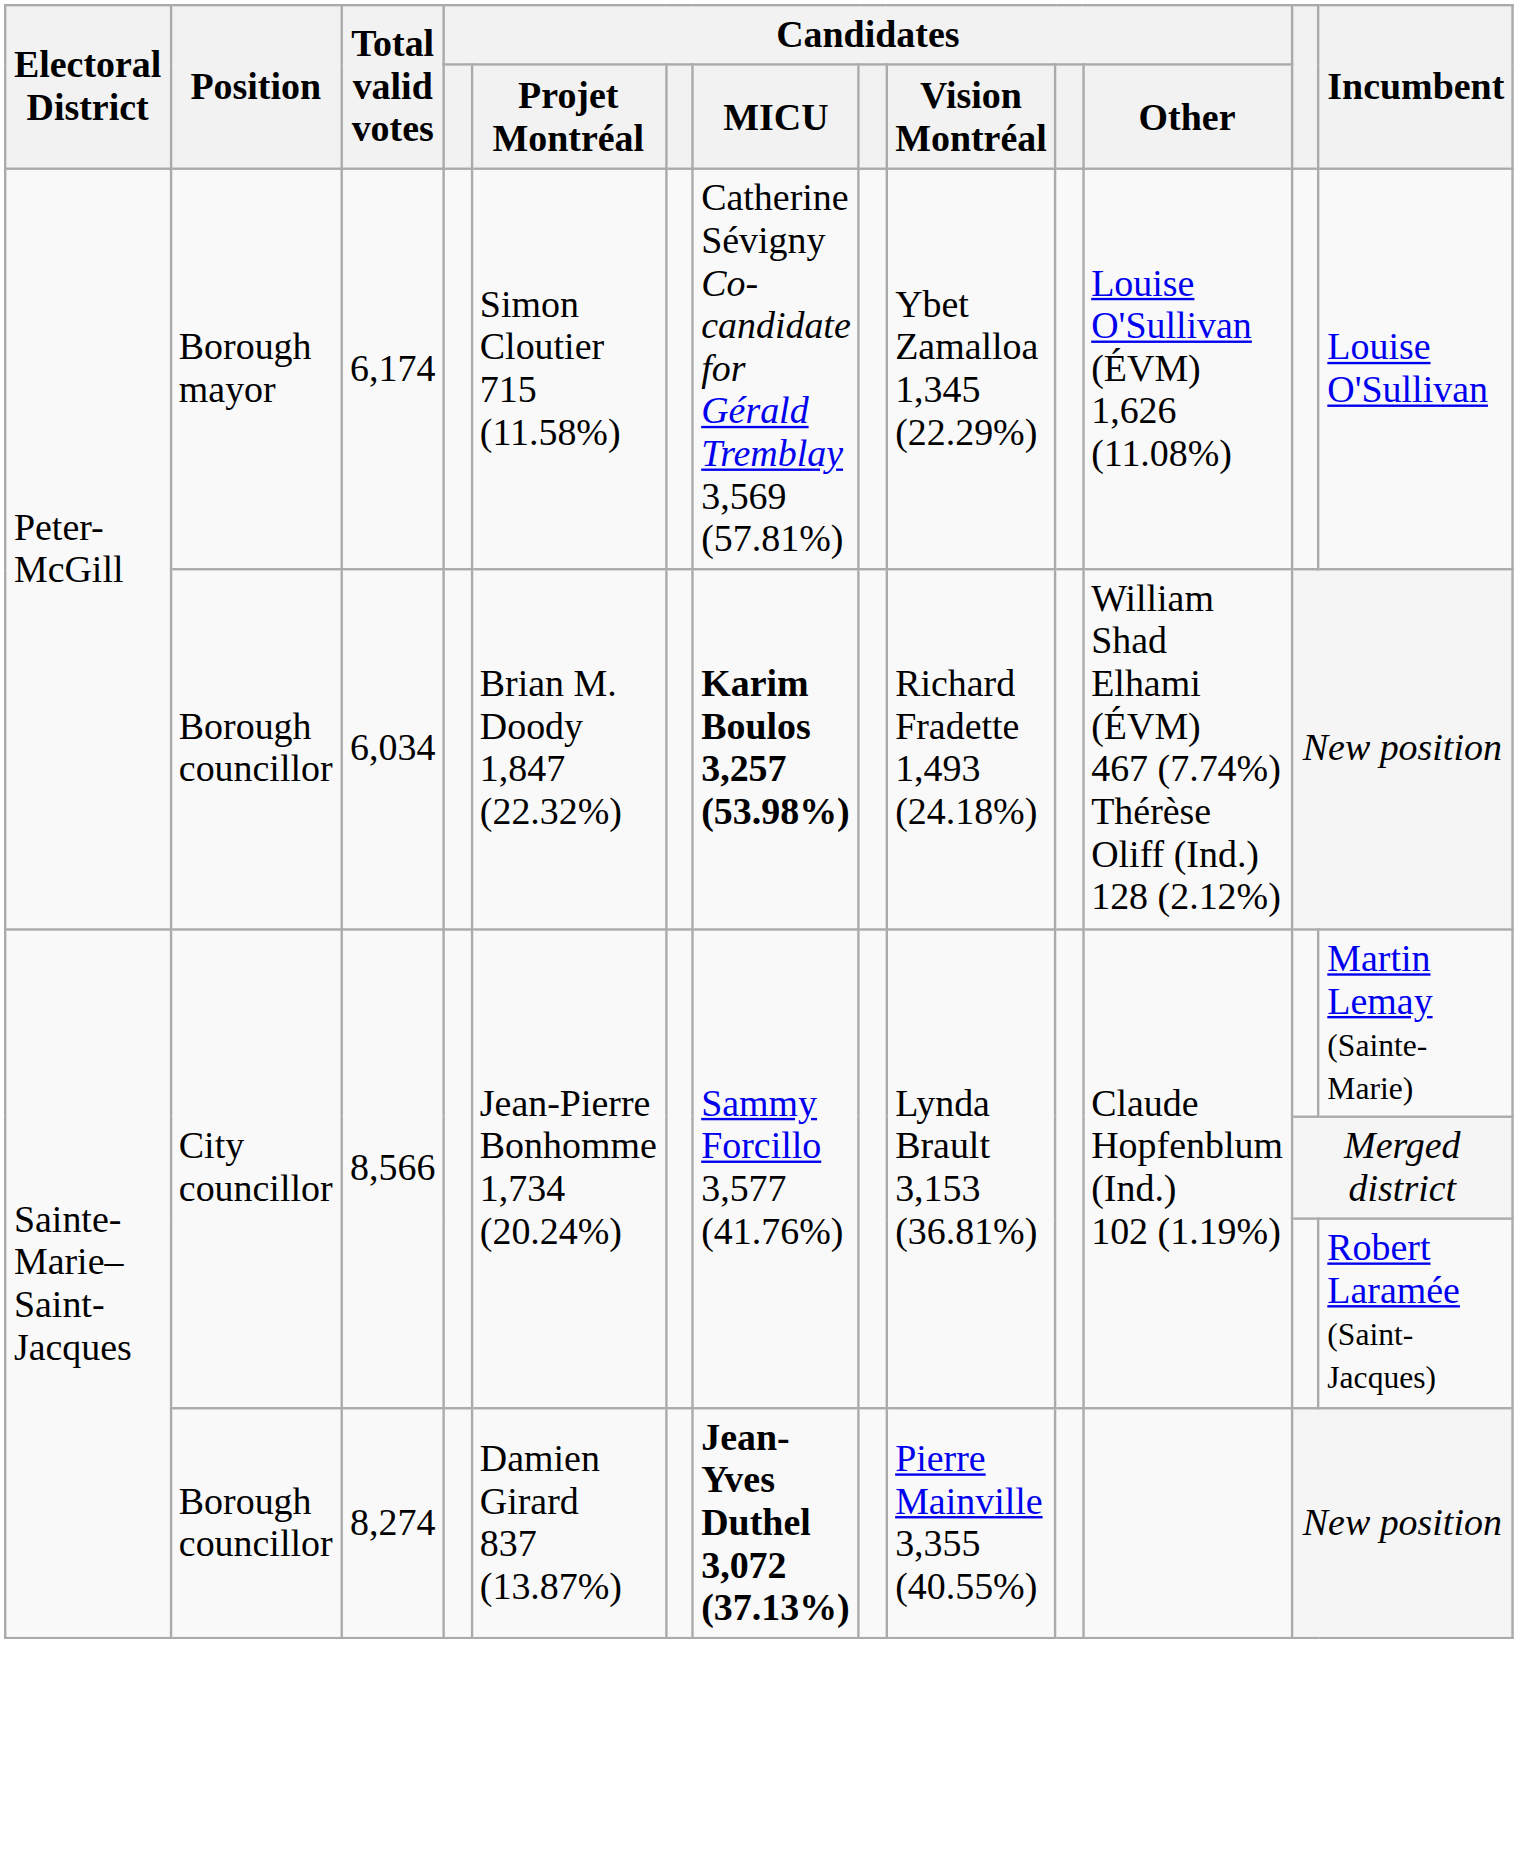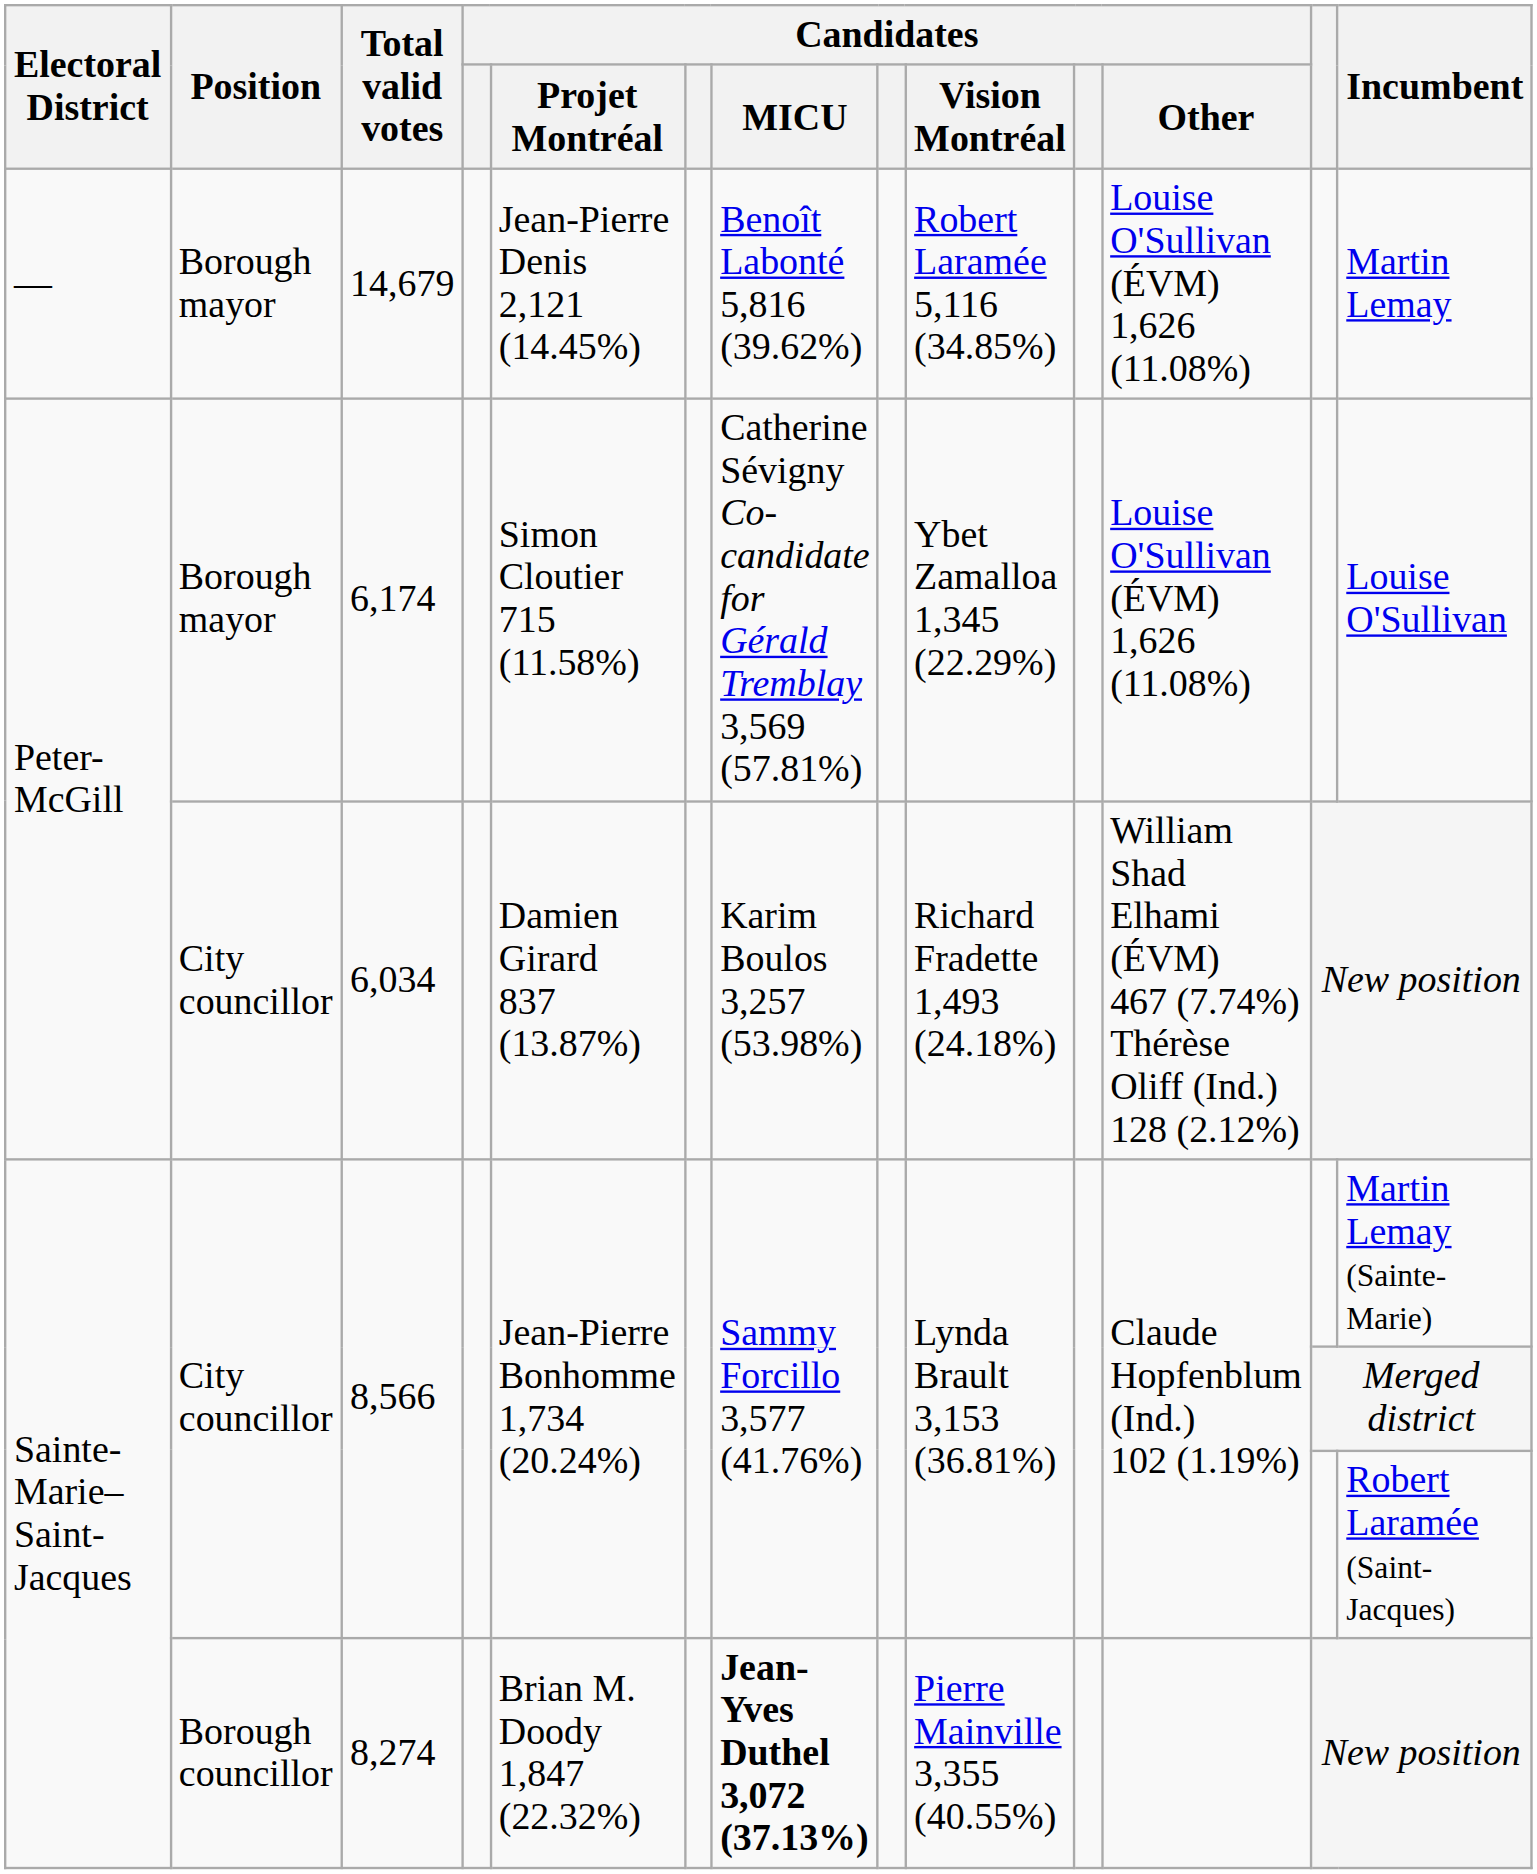+ row: — | Borough mayor | 14,679 | Jean-Pierre Denis 2,121 (14.45%) | Benoît Labonté 5,816 (39.62%) | Robert Laramée 5,116 (34.85%) | Louise O'Sullivan (ÉVM) 1,626 (11.08%) | Martin Lemay
6,034 | Position: Borough councillor -> City councillor
6,034 | Candidates / Projet Montréal: Brian M. Doody 1,847 (22.32%) -> Damien Girard 837 (13.87%)
6,034 | Candidates / MICU: bold -> normal
8,274 | Candidates / Projet Montréal: Damien Girard 837 (13.87%) -> Brian M. Doody 1,847 (22.32%)
